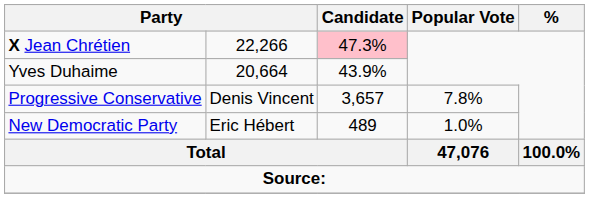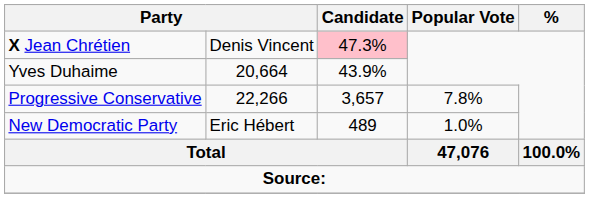X Jean Chrétien | column 2: 22,266 -> Denis Vincent
Progressive Conservative | column 2: Denis Vincent -> 22,266
